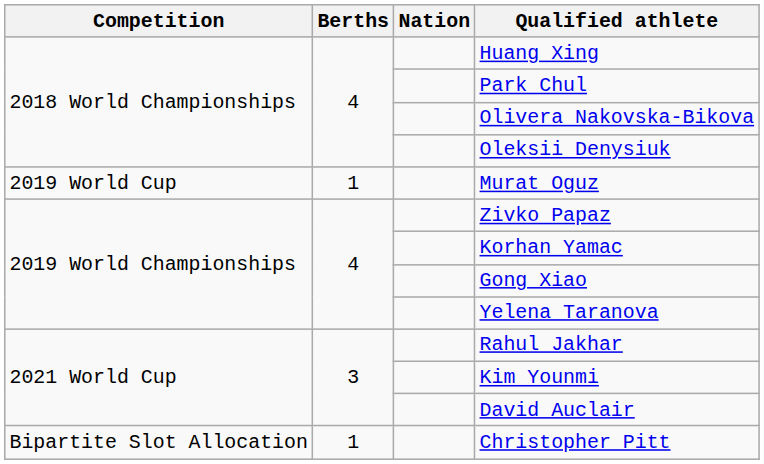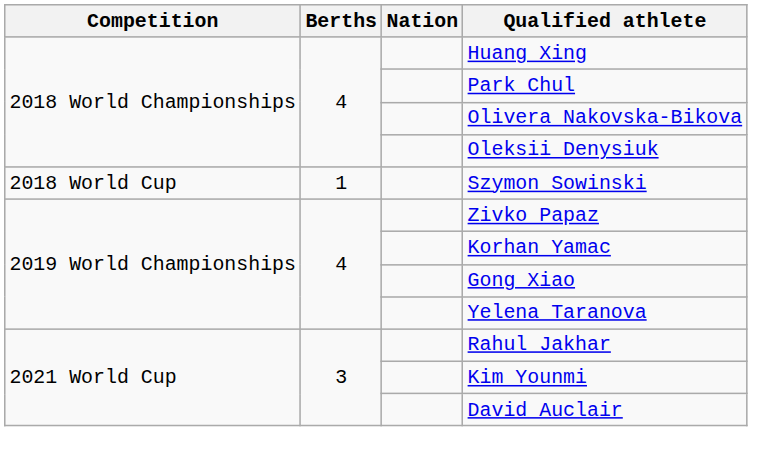+ row: 2018 World Cup | 1 | Szymon Sowinski
- row: 2019 World Cup | 1 | Murat Oguz
- row: Bipartite Slot Allocation | 1 | Christopher Pitt
